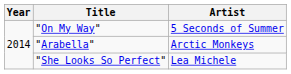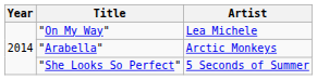"On My Way" | Artist: 5 Seconds of Summer -> Lea Michele
"She Looks So Perfect" | Artist: Lea Michele -> 5 Seconds of Summer
